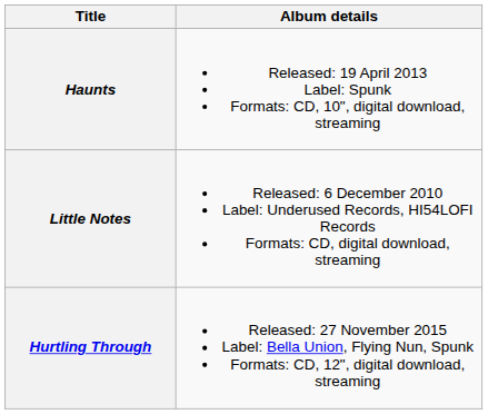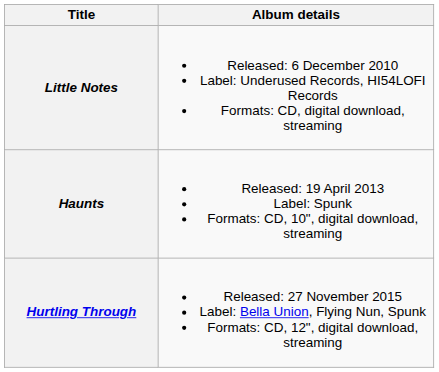rows swapped: Little Notes <-> Haunts
